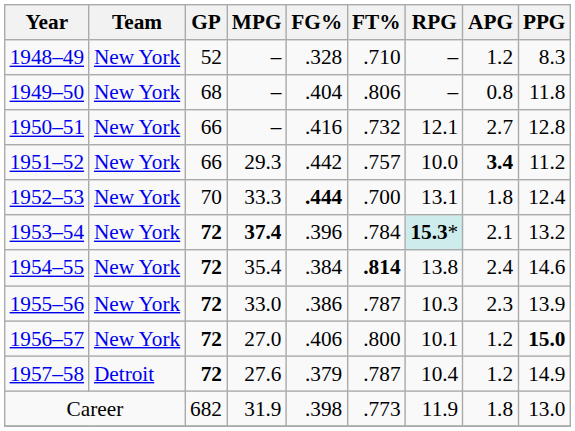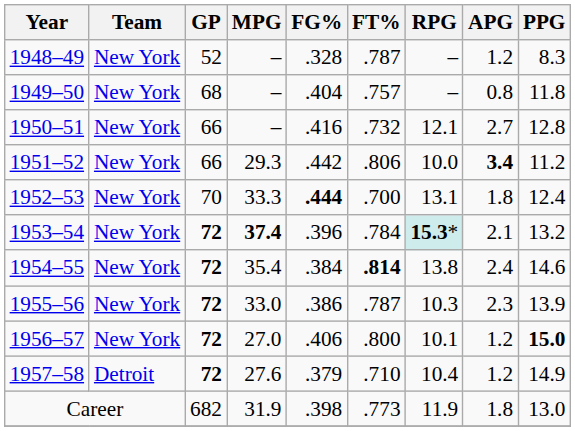1948–49 | FT%: .710 -> .787
1949–50 | FT%: .806 -> .757
1951–52 | FT%: .757 -> .806
1957–58 | FT%: .787 -> .710
